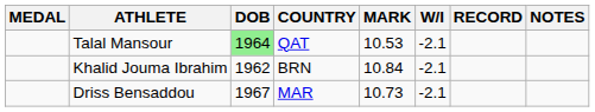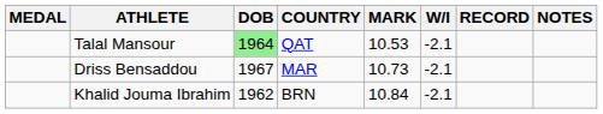rows swapped: Driss Bensaddou <-> Khalid Jouma Ibrahim
